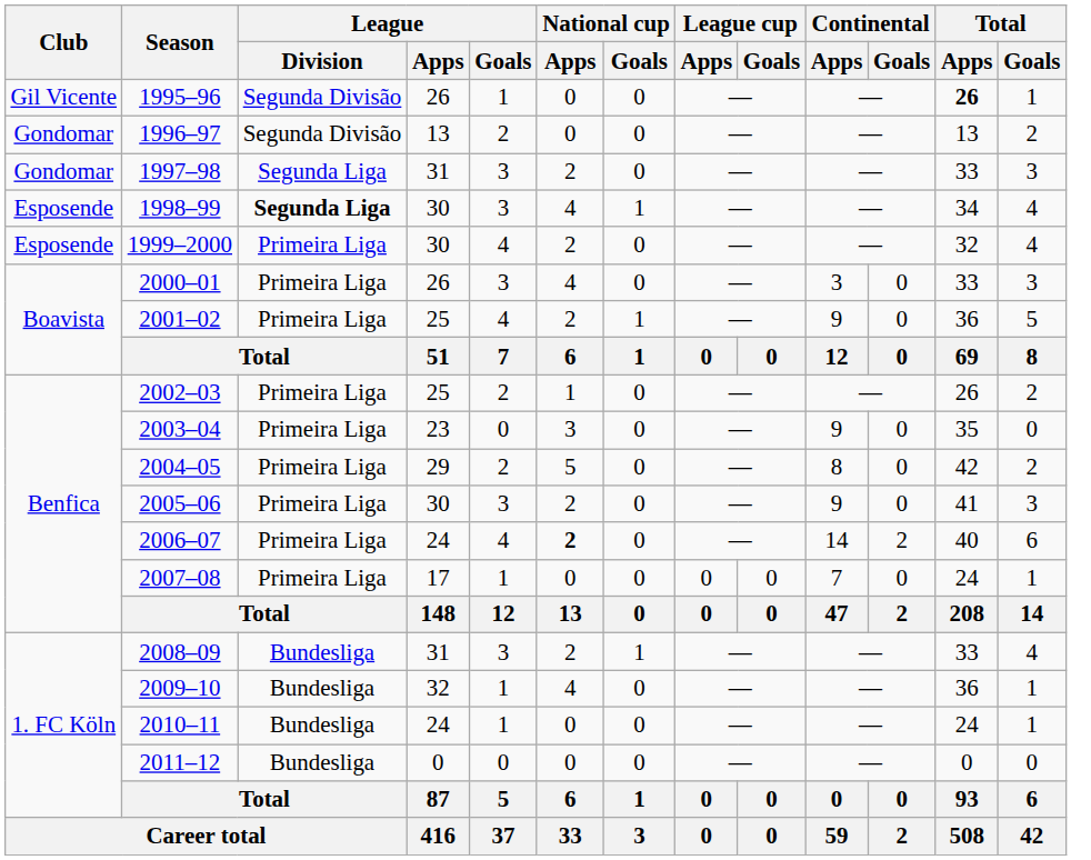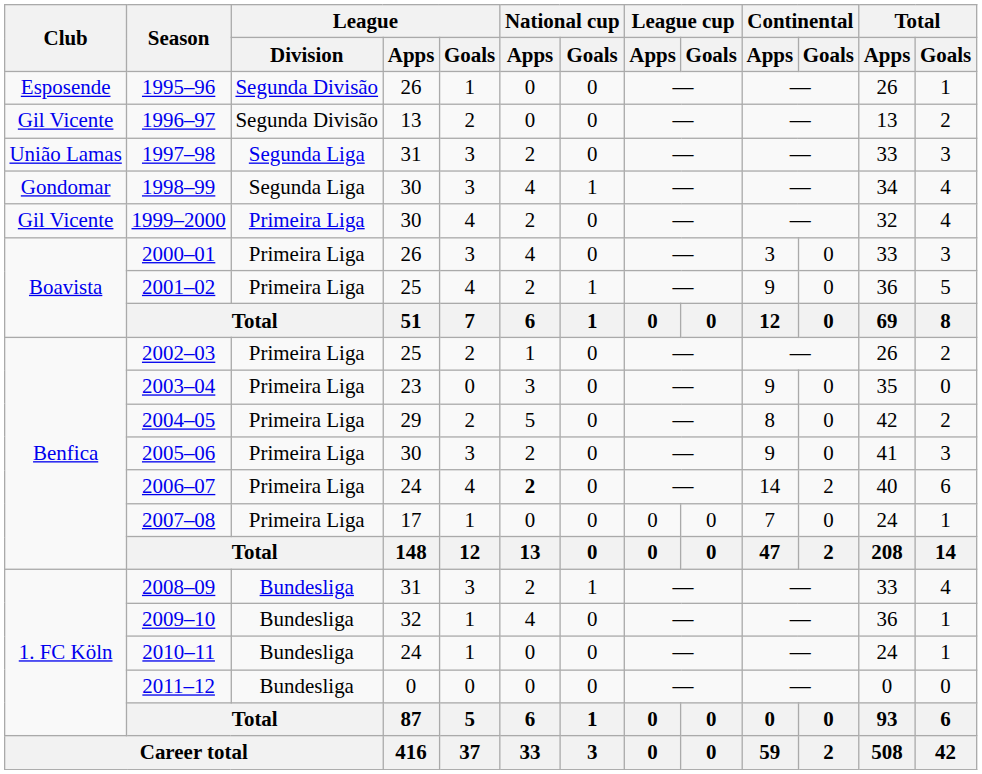1995–96 | Club: Gil Vicente -> Esposende
1995–96 | Total / Apps: bold -> normal
1996–97 | Club: Gondomar -> Gil Vicente
1997–98 | Club: Gondomar -> União Lamas
1998–99 | Club: Esposende -> Gondomar
1998–99 | League / Division: bold -> normal
1999–2000 | Club: Esposende -> Gil Vicente
